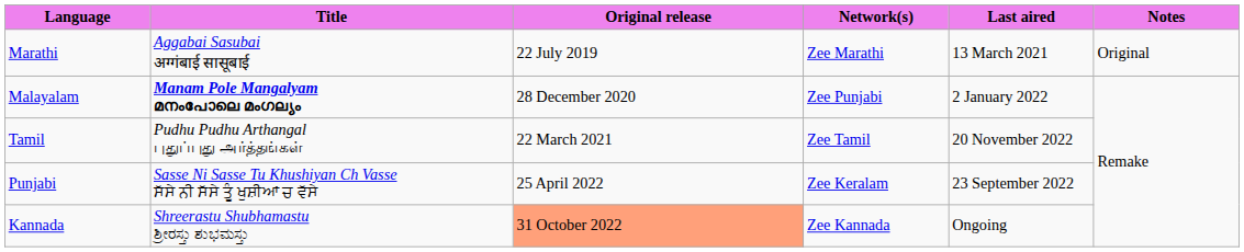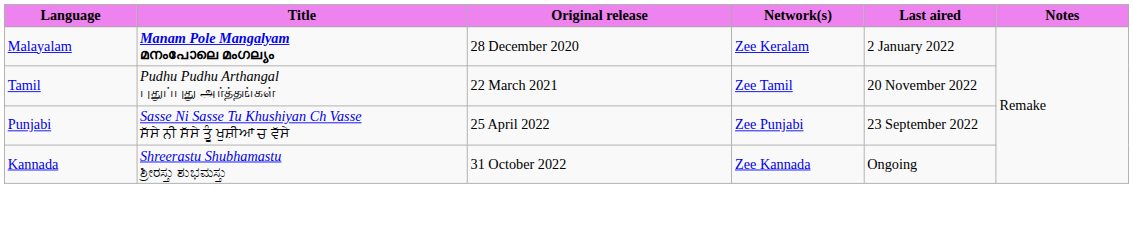- row: Marathi | Aggabai Sasubai अग्गंबाई सासूबाई | 22 July 2019 | Zee Marathi | 13 March 2021 | Original
Malayalam | Network(s): Zee Punjabi -> Zee Keralam
Punjabi | Network(s): Zee Keralam -> Zee Punjabi
Kannada | Original release: lightsalmon background -> no background
